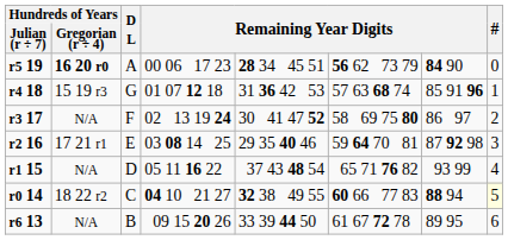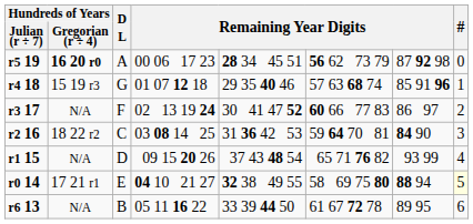r5 19 | column 7: 84 90 -> 87 92 98
r4 18 | column 5: 31 36 42 53 -> 29 35 40 46
r3 17 | column 6: 58 69 75 80 -> 60 66 77 83
r2 16 | Hundreds of Years / Gregorian (r ÷ 4): 17 21 r1 -> 18 22 r2
r2 16 | D L: E -> C
r2 16 | column 5: 29 35 40 46 -> 31 36 42 53
r2 16 | column 7: 87 92 98 -> 84 90
r1 15 | column 4: 05 11 16 22 -> 09 15 20 26
r0 14 | Hundreds of Years / Gregorian (r ÷ 4): 18 22 r2 -> 17 21 r1
r0 14 | D L: C -> E
r0 14 | column 6: 60 66 77 83 -> 58 69 75 80
r6 13 | column 4: 09 15 20 26 -> 05 11 16 22
